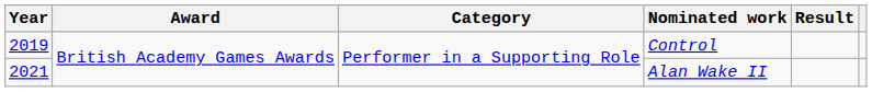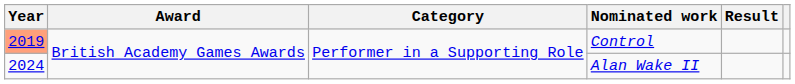Control | Year: no background -> lightsalmon background
Alan Wake II | Year: 2021 -> 2024
